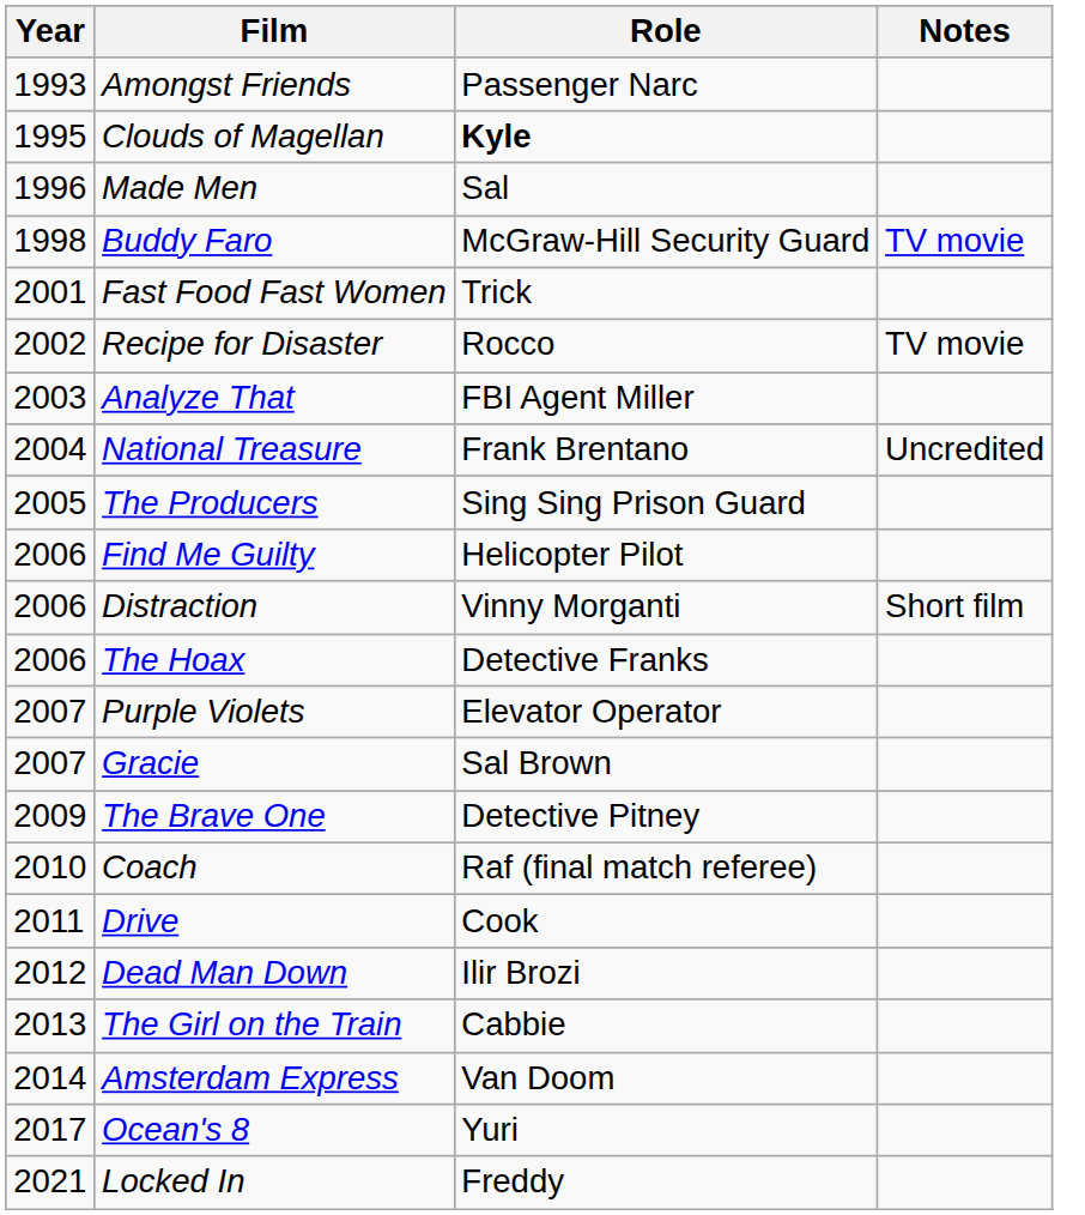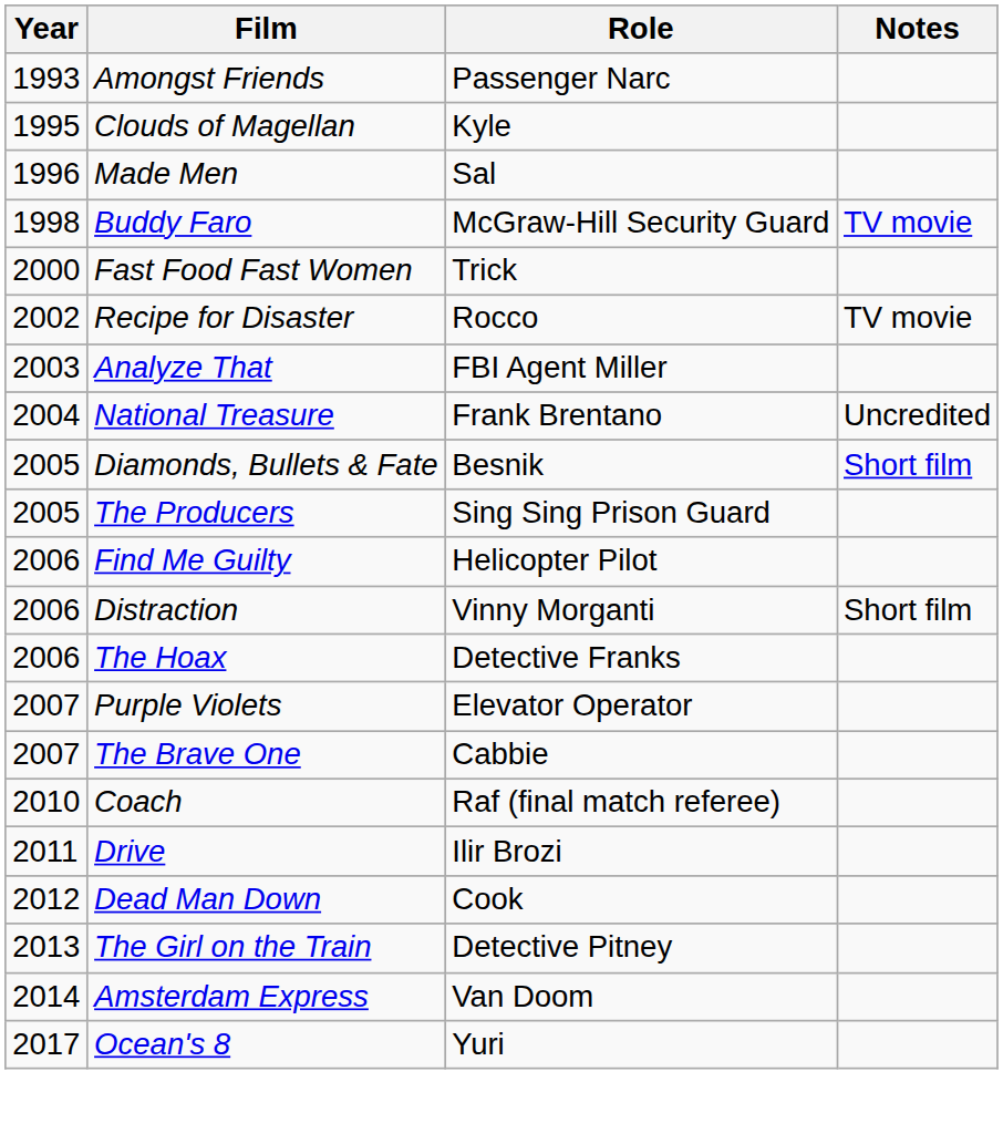Clouds of Magellan | Role: bold -> normal
Fast Food Fast Women | Year: 2001 -> 2000
+ row: 2005 | Diamonds, Bullets & Fate | Besnik | Short film
- row: 2007 | Gracie | Sal Brown
The Brave One | Year: 2009 -> 2007
The Brave One | Role: Detective Pitney -> Cabbie
Drive | Role: Cook -> Ilir Brozi
Dead Man Down | Role: Ilir Brozi -> Cook
The Girl on the Train | Role: Cabbie -> Detective Pitney
- row: 2021 | Locked In | Freddy
